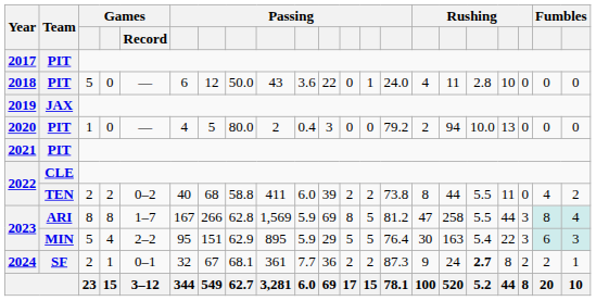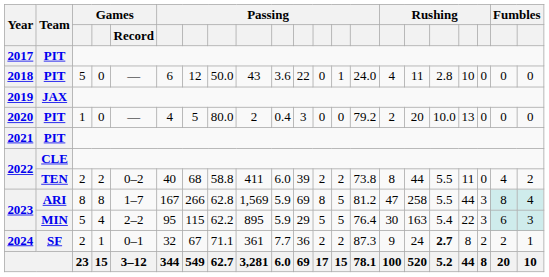2020 | column 16: 94 -> 20
2023 / MIN | column 7: 151 -> 115
2023 / MIN | column 8: 62.9 -> 62.2
2024 | column 8: 68.1 -> 71.1
